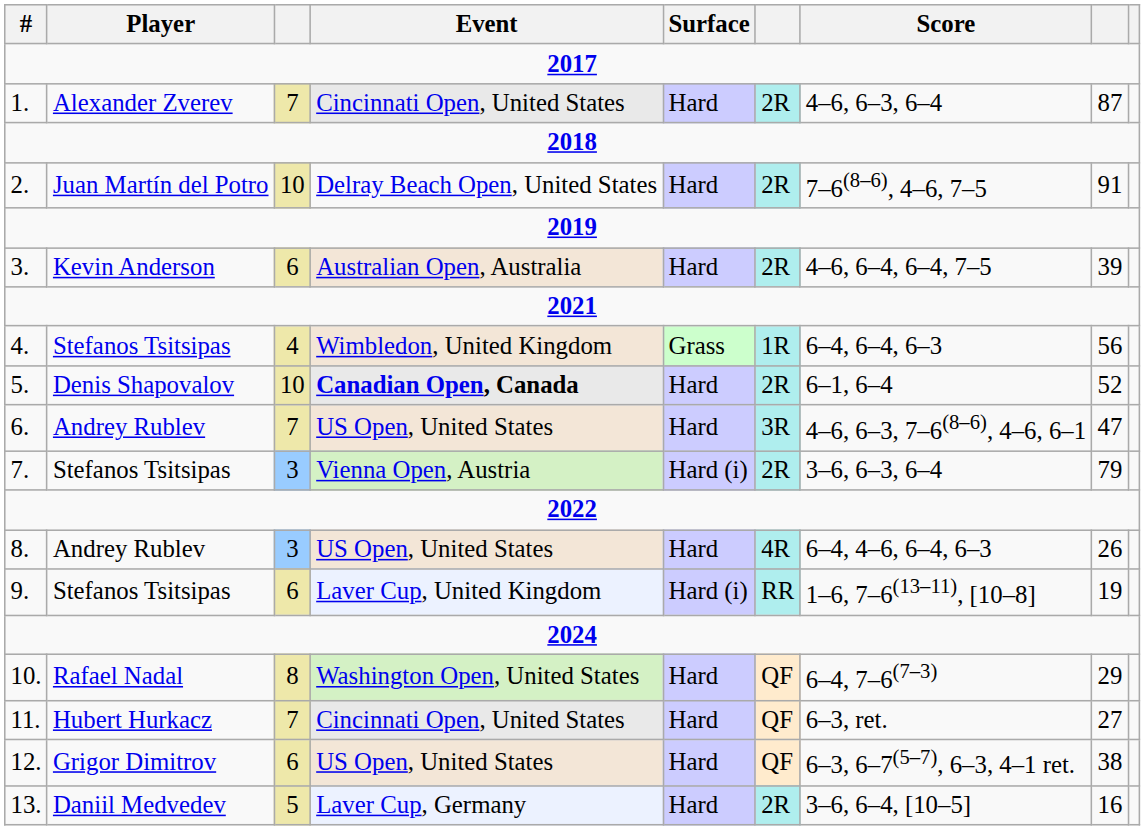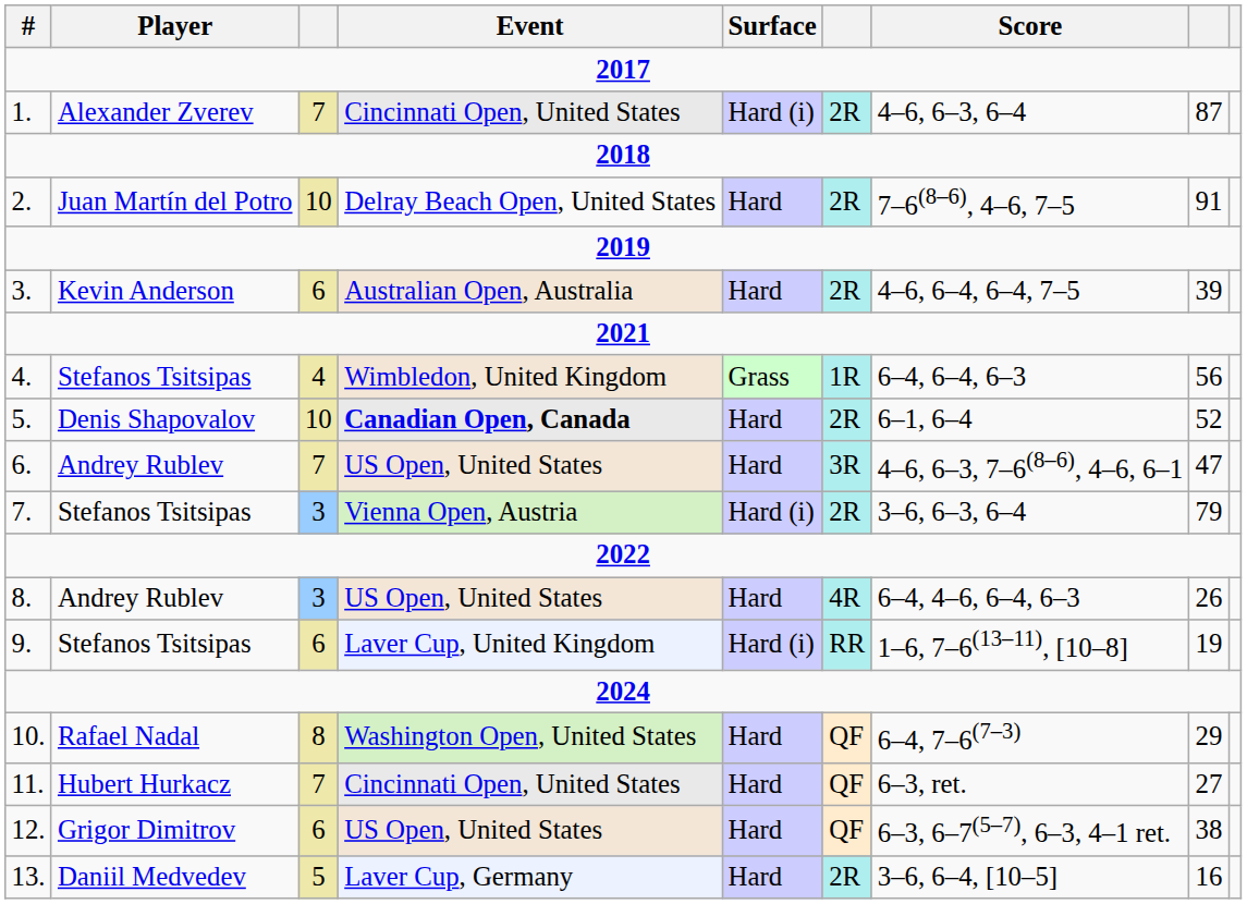1. | Surface: Hard -> Hard (i)
